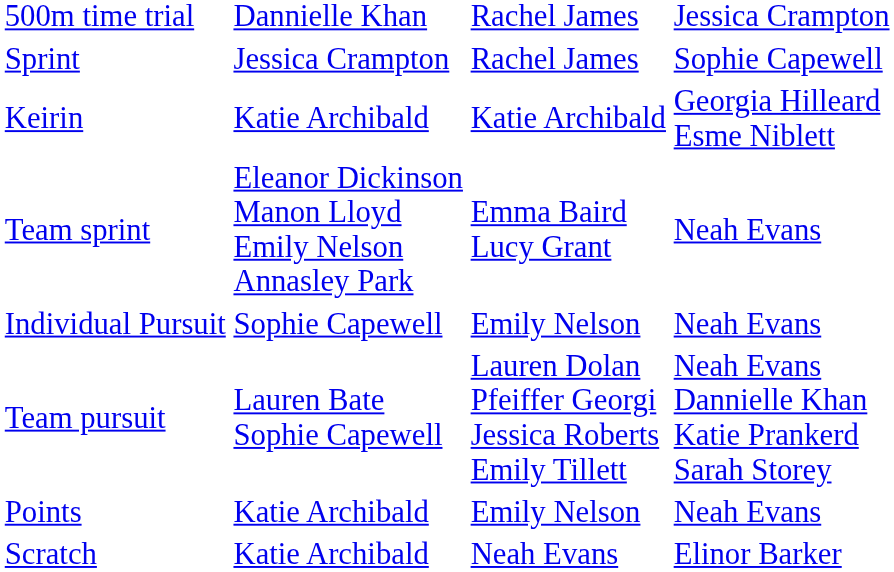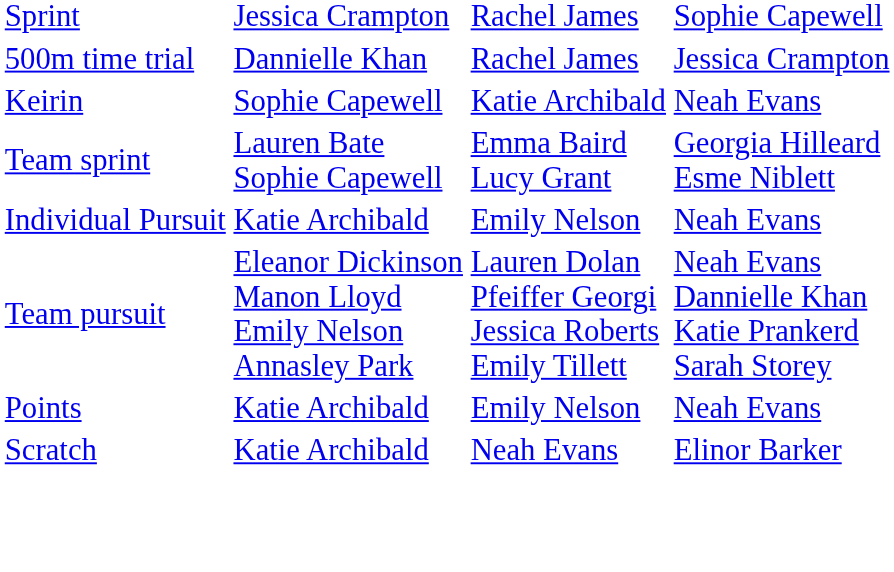rows swapped: 500m time trial <-> Sprint
Keirin | column 2: Katie Archibald -> Sophie Capewell
Keirin | column 4: Georgia Hilleard Esme Niblett -> Neah Evans
Team sprint | column 2: Eleanor Dickinson Manon Lloyd Emily Nelson Annasley Park -> Lauren Bate Sophie Capewell
Team sprint | column 4: Neah Evans -> Georgia Hilleard Esme Niblett
Individual Pursuit | column 2: Sophie Capewell -> Katie Archibald
Team pursuit | column 2: Lauren Bate Sophie Capewell -> Eleanor Dickinson Manon Lloyd Emily Nelson Annasley Park
